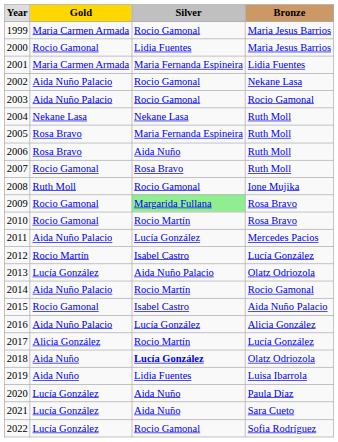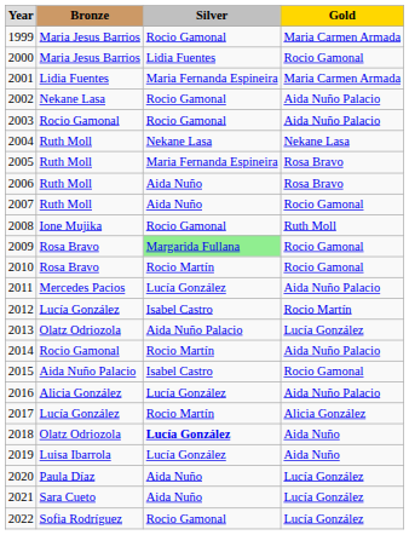columns swapped: Gold <-> Bronze
2007 | Silver: Rosa Bravo -> Aida Nuño
2019 | Silver: Lidia Fuentes -> Lucía González
